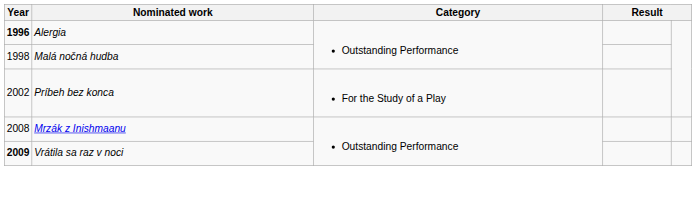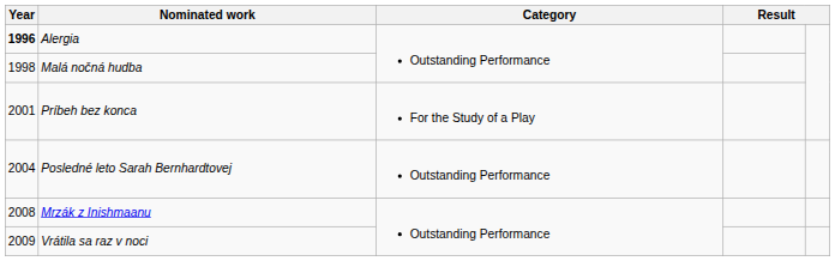Príbeh bez konca | Year: 2002 -> 2001
+ row: 2004 | Posledné leto Sarah Bernhardtovej | Outstanding Performance
Vrátila sa raz v noci | Year: bold -> normal
